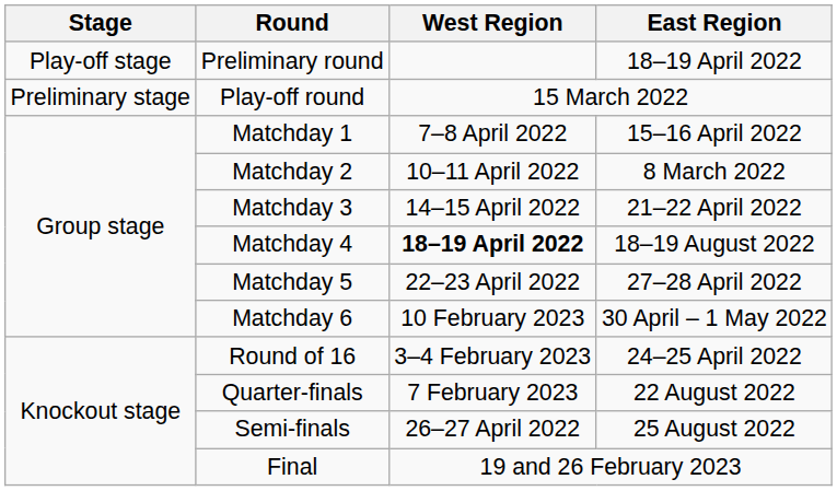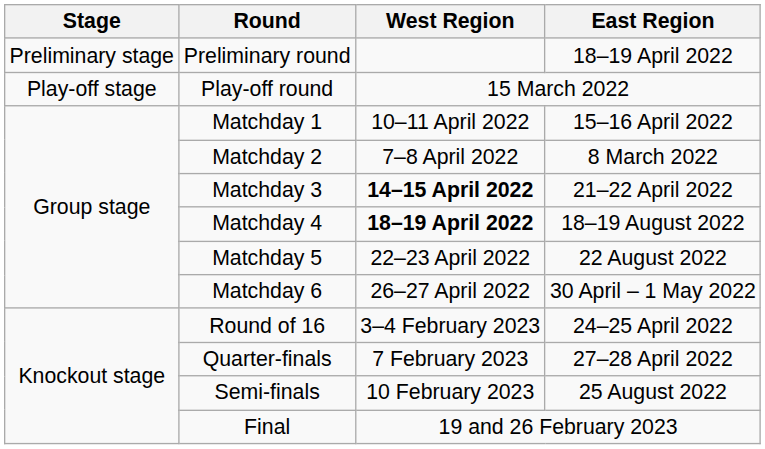Preliminary round | Stage: Play-off stage -> Preliminary stage
Play-off round | Stage: Preliminary stage -> Play-off stage
Matchday 1 | West Region: 7–8 April 2022 -> 10–11 April 2022
Matchday 2 | West Region: 10–11 April 2022 -> 7–8 April 2022
Matchday 3 | West Region: normal -> bold
Matchday 5 | East Region: 27–28 April 2022 -> 22 August 2022
Matchday 6 | West Region: 10 February 2023 -> 26–27 April 2022
Quarter-finals | East Region: 22 August 2022 -> 27–28 April 2022
Semi-finals | West Region: 26–27 April 2022 -> 10 February 2023
